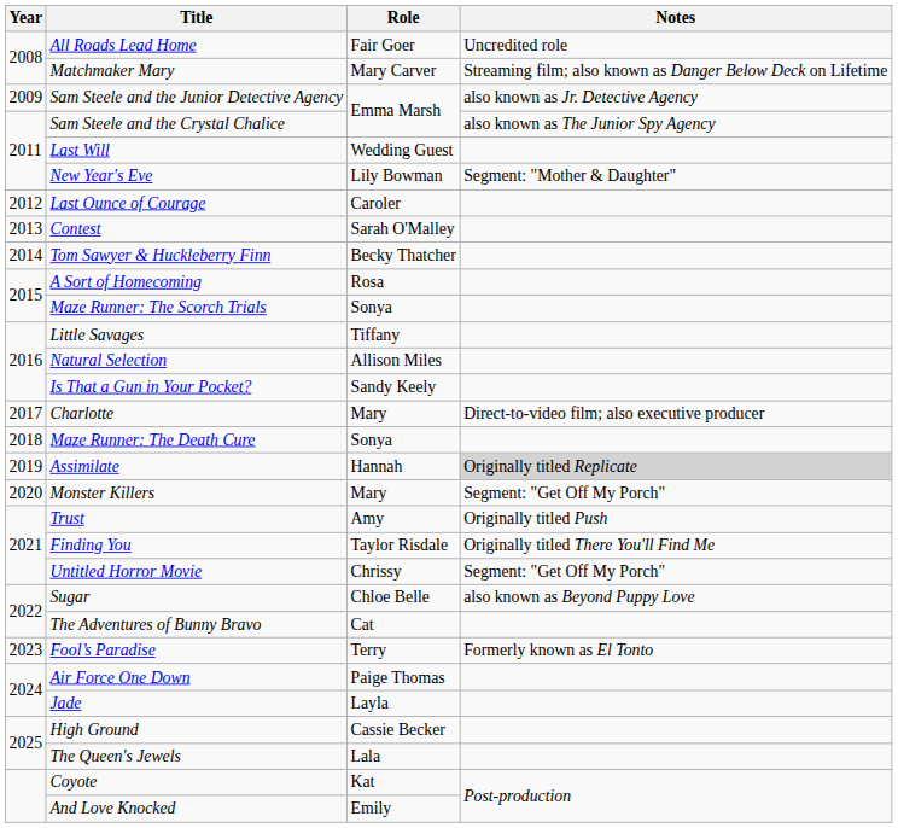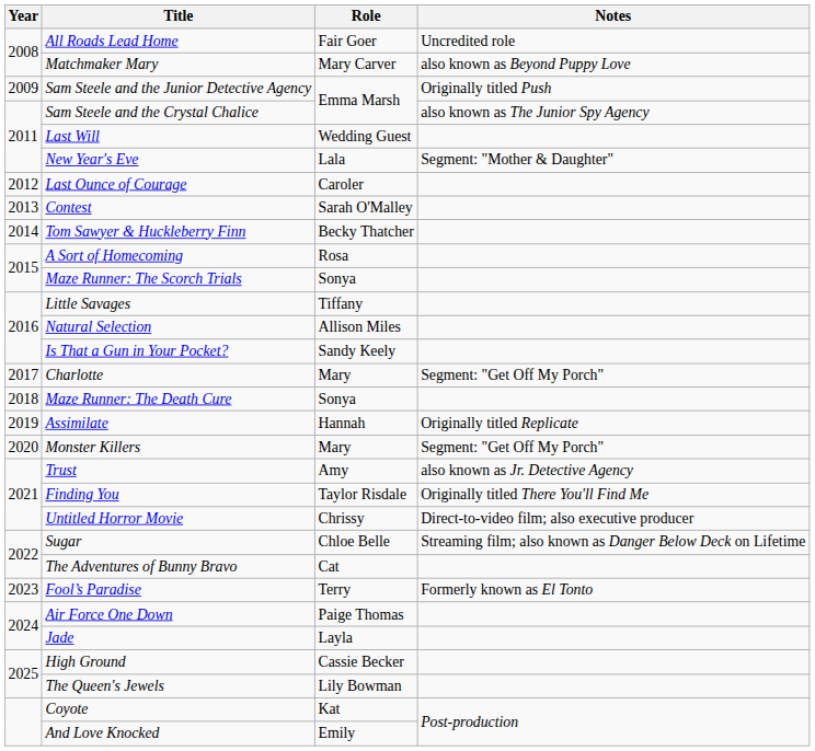Matchmaker Mary | Notes: Streaming film; also known as Danger Below Deck on Lifetime -> also known as Beyond Puppy Love
Sam Steele and the Junior Detective Agency | Notes: also known as Jr. Detective Agency -> Originally titled Push
New Year's Eve | Role: Lily Bowman -> Lala
Charlotte | Notes: Direct-to-video film; also executive producer -> Segment: "Get Off My Porch"
Assimilate | Notes: lightgrey background -> no background
Trust | Notes: Originally titled Push -> also known as Jr. Detective Agency
Untitled Horror Movie | Notes: Segment: "Get Off My Porch" -> Direct-to-video film; also executive producer
Sugar | Notes: also known as Beyond Puppy Love -> Streaming film; also known as Danger Below Deck on Lifetime
The Queen's Jewels | Role: Lala -> Lily Bowman
